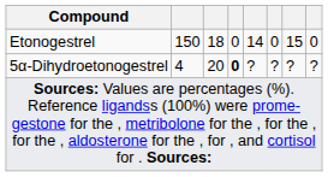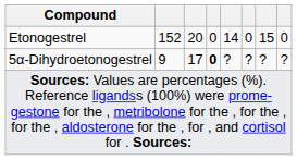Etonogestrel | column 2: 150 -> 152
Etonogestrel | column 3: 18 -> 20
5α-Dihydroetonogestrel | column 2: 4 -> 9
5α-Dihydroetonogestrel | column 3: 20 -> 17
